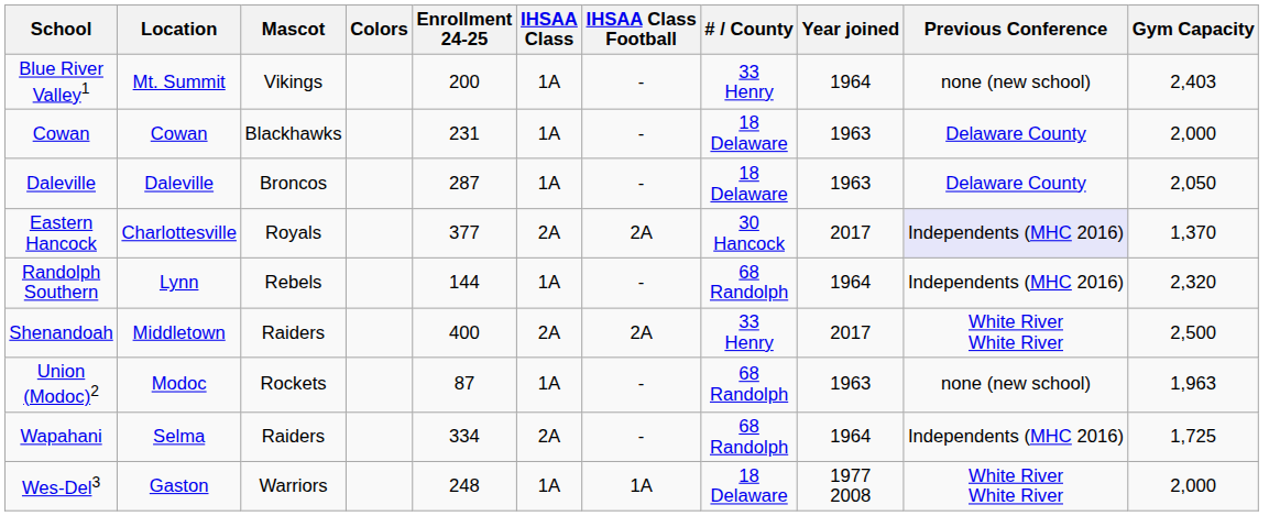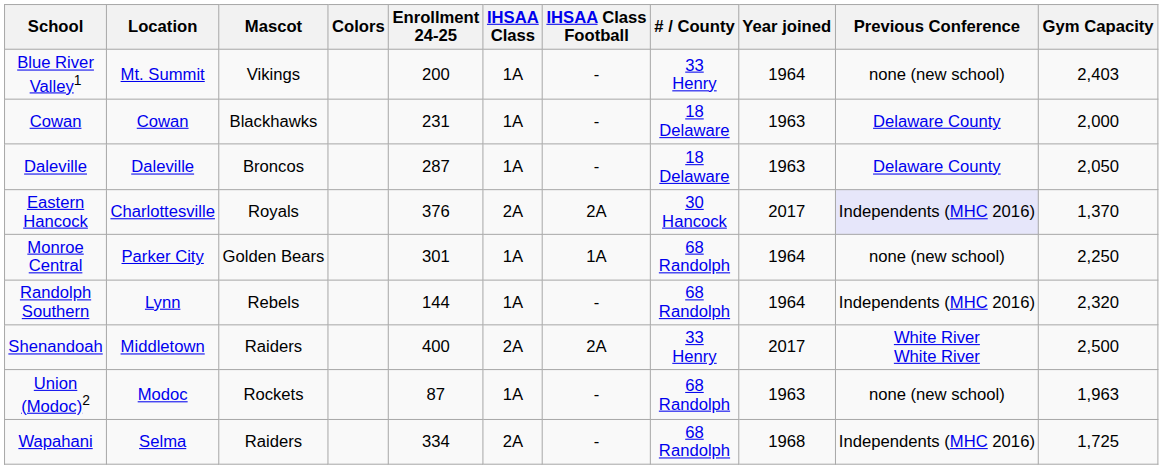Eastern Hancock | Enrollment 24-25: 377 -> 376
+ row: Monroe Central | Parker City | Golden Bears | 301 | 1A | 1A | 68 Randolph | 1964 | none (new school) | 2,250
Wapahani | Year joined: 1964 -> 1968
- row: Wes-Del3 | Gaston | Warriors | 248 | 1A | 1A | 18 Delaware | 1977 2008 | White River White River | 2,000
